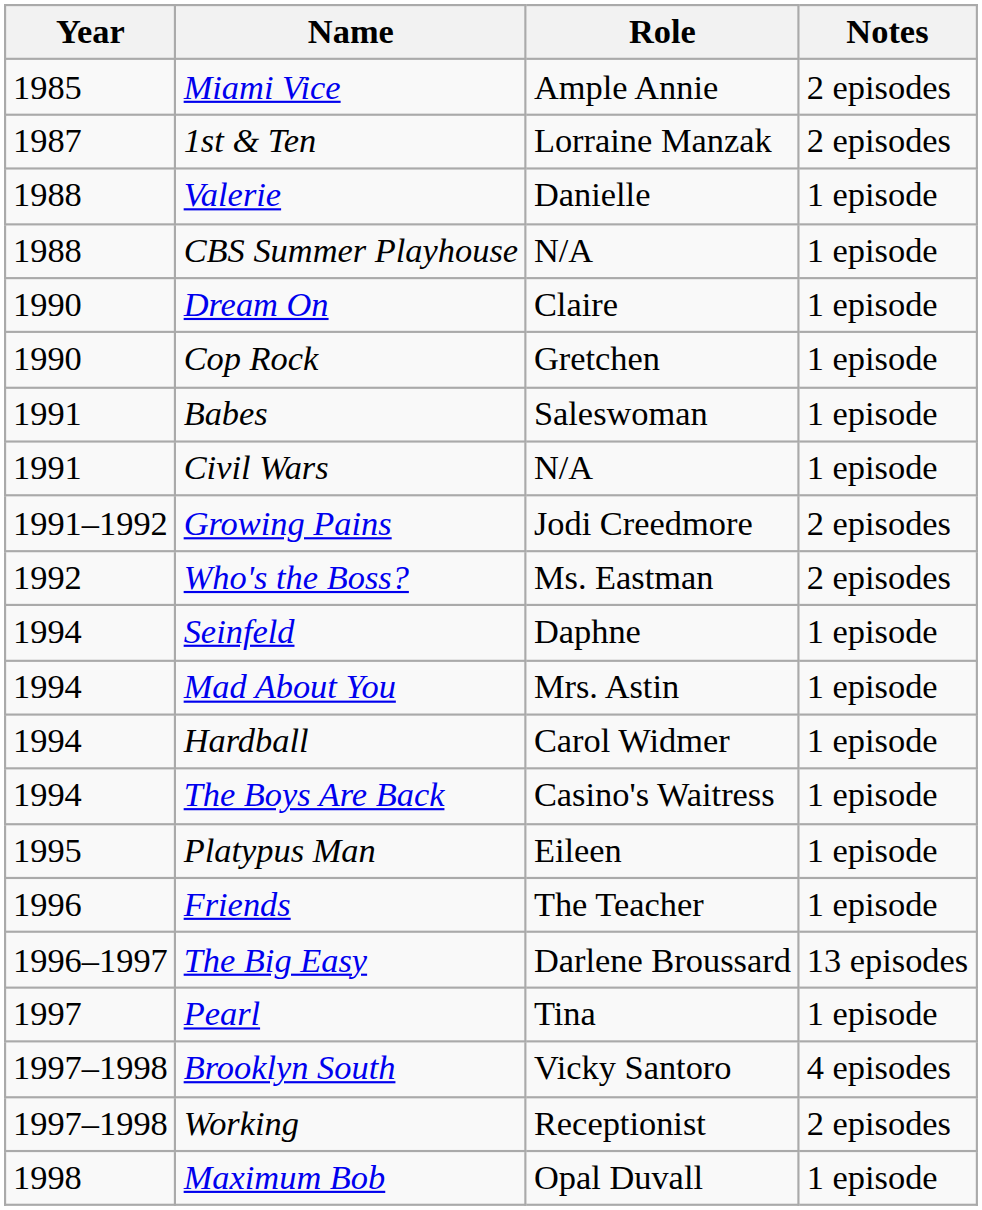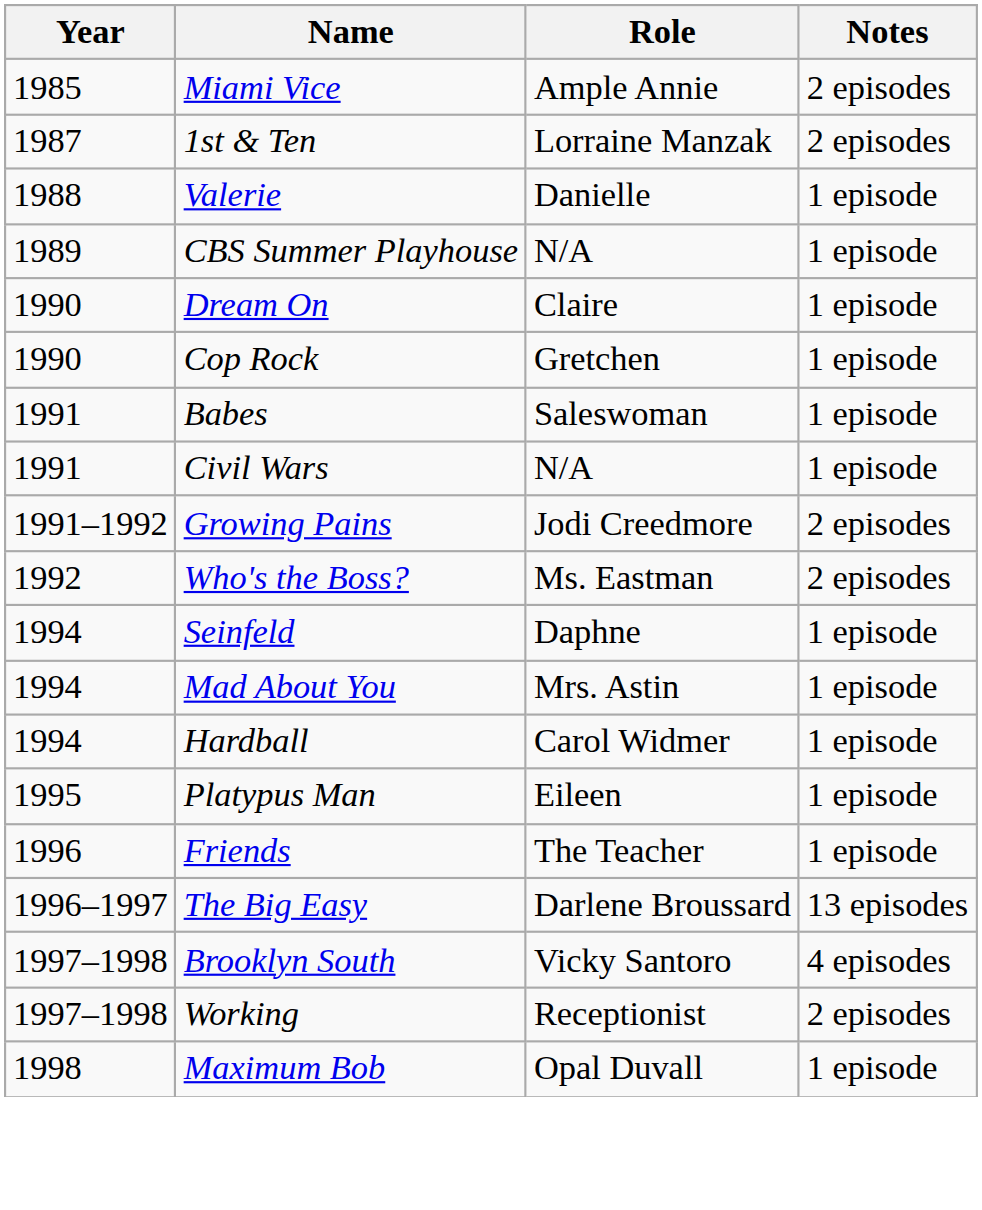CBS Summer Playhouse | Year: 1988 -> 1989
- row: 1994 | The Boys Are Back | Casino's Waitress | 1 episode
- row: 1997 | Pearl | Tina | 1 episode
